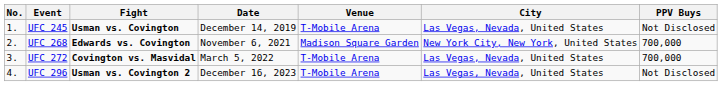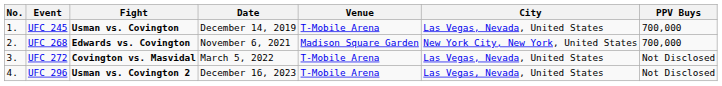UFC 245 | PPV Buys: Not Disclosed -> 700,000
UFC 272 | PPV Buys: 700,000 -> Not Disclosed
